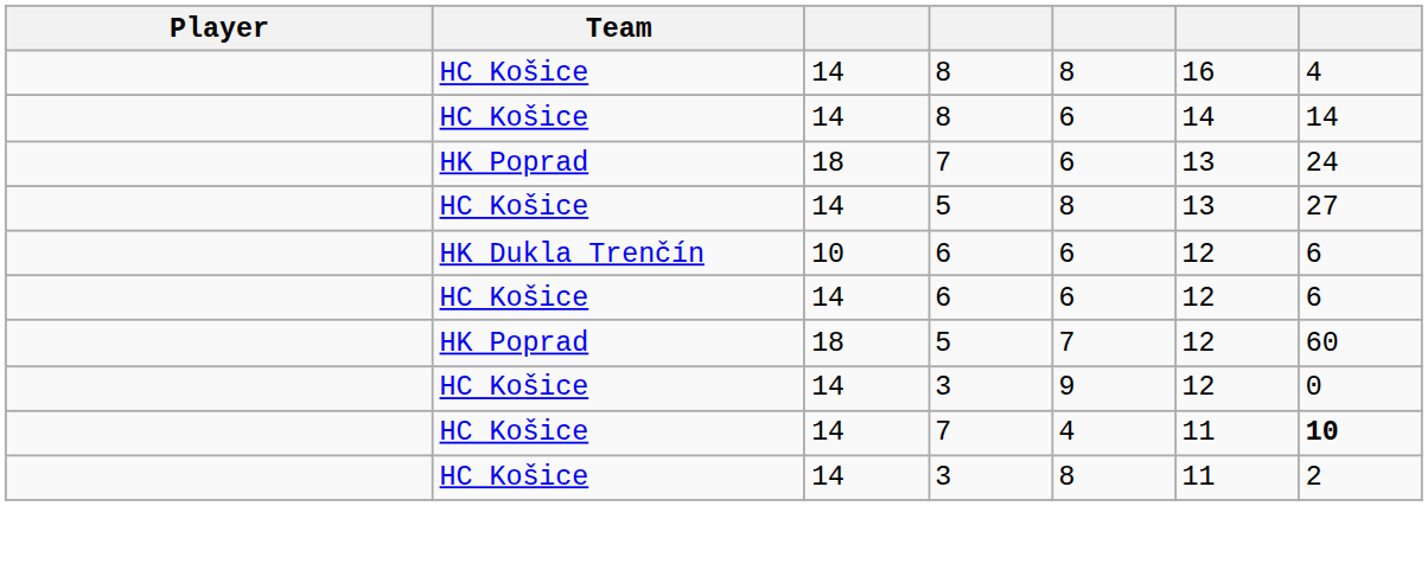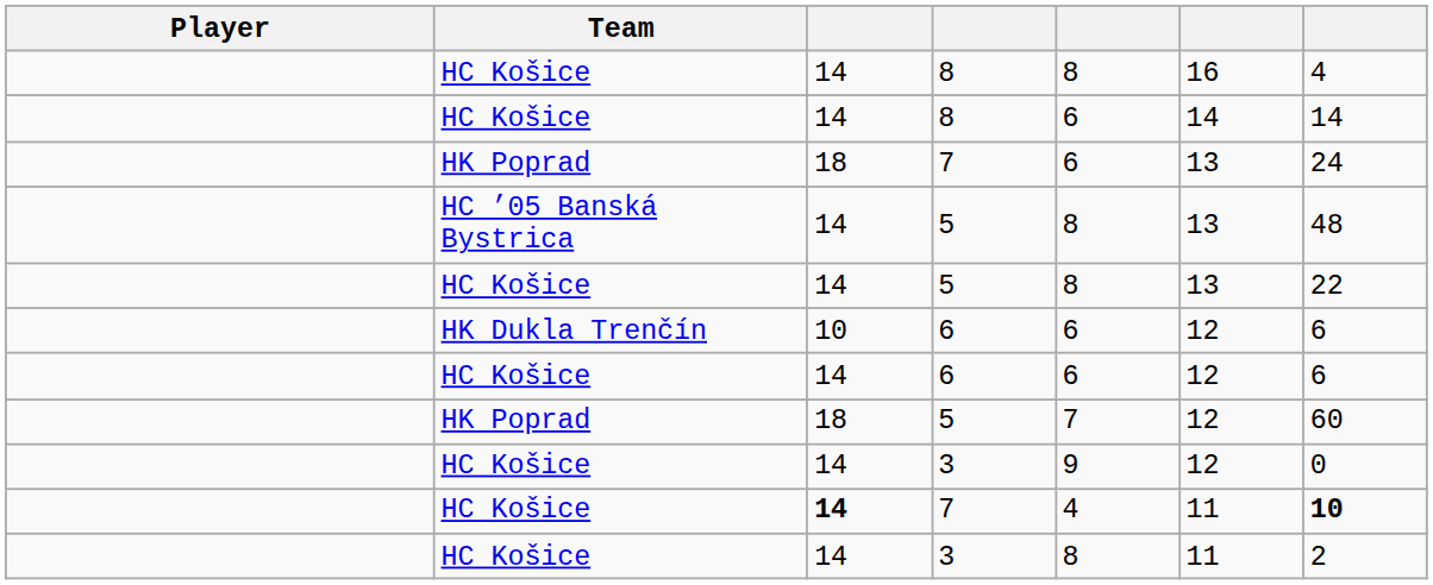+ row: HC ’05 Banská Bystrica | 14 | 5 | 8 | 13 | 48
HC Košice / 5 | column 7: 27 -> 22
HC Košice / 7 | column 3: normal -> bold
